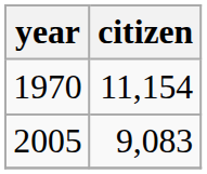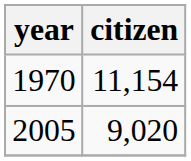2005 | citizen: 9,083 -> 9,020
